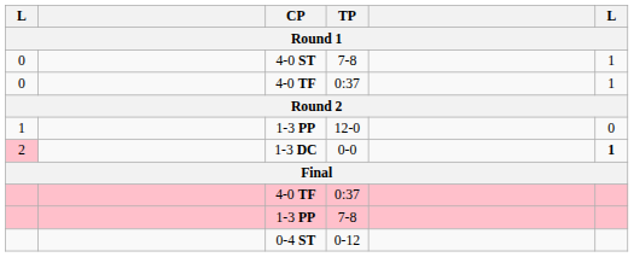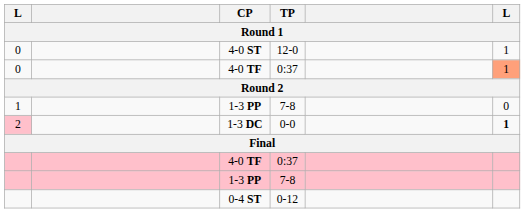4-0 ST | TP: 7-8 -> 12-0
0 / 4-0 TF | column 6: no background -> lightsalmon background
1 / 1-3 PP | TP: 12-0 -> 7-8
